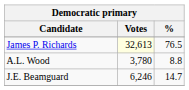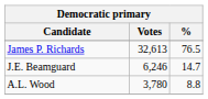James P. Richards | Votes: lightyellow background -> no background
rows swapped: J.E. Beamguard <-> A.L. Wood
